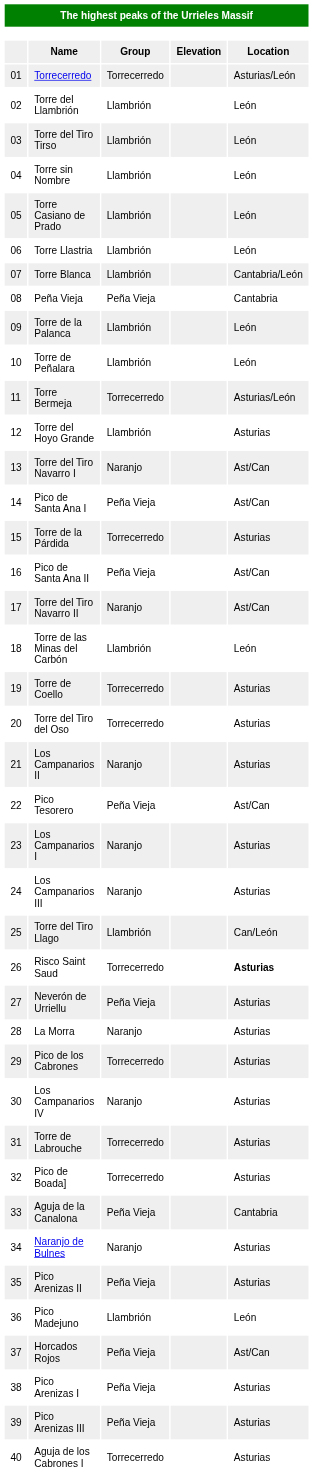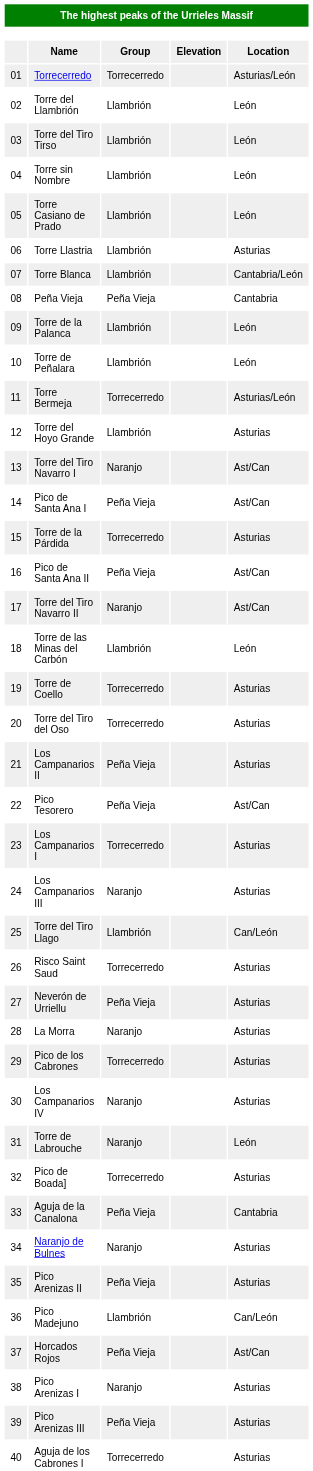Torre Llastria | column 5: León -> Asturias
Los Campanarios II | column 3: Naranjo -> Peña Vieja
Los Campanarios I | column 3: Naranjo -> Torrecerredo
Risco Saint Saud | column 5: bold -> normal
Torre de Labrouche | column 3: Torrecerredo -> Naranjo
Torre de Labrouche | column 5: Asturias -> León
Pico Madejuno | column 5: León -> Can/León
Pico Arenizas I | column 3: Peña Vieja -> Naranjo
